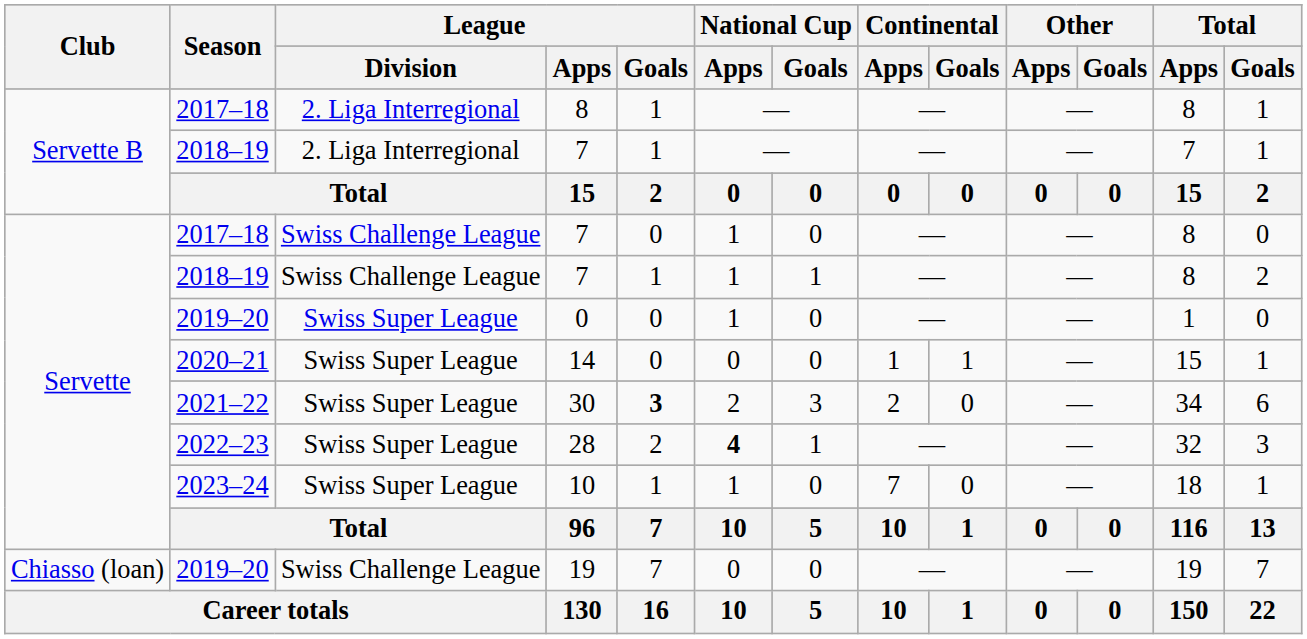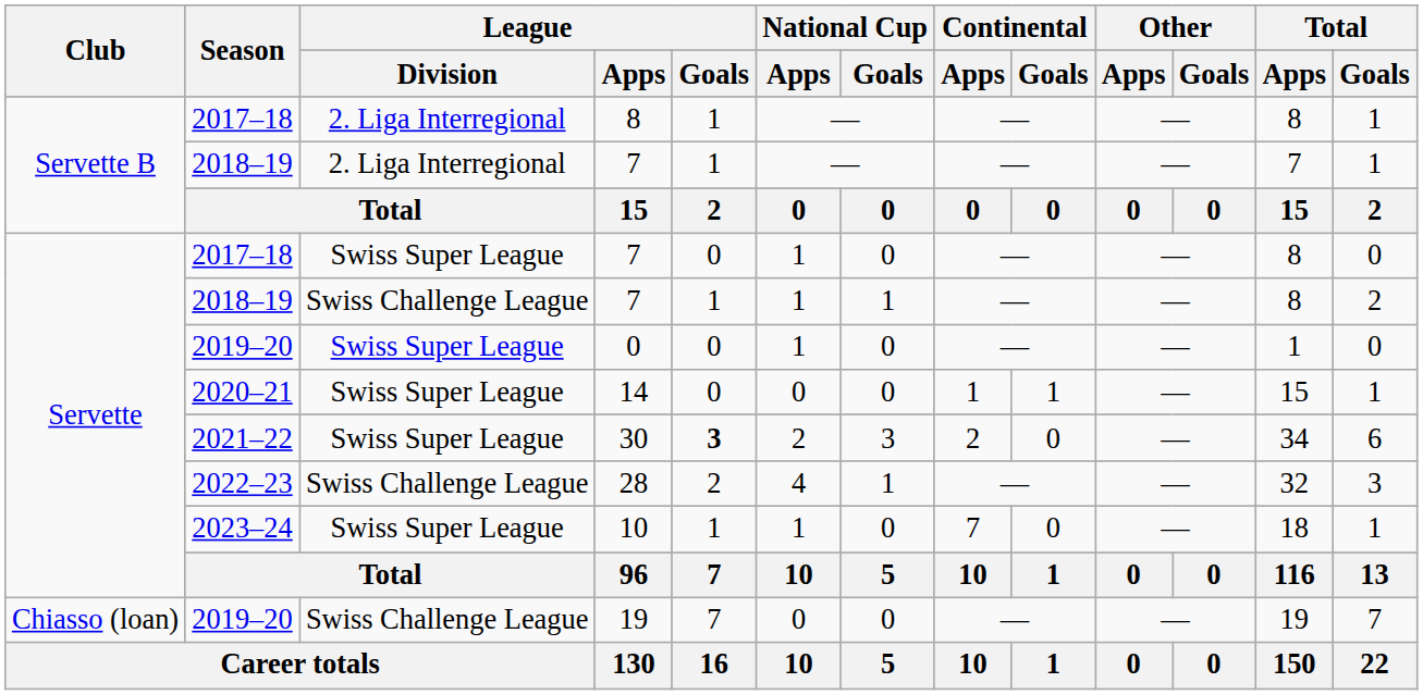2017–18 / 7 | League / Division: Swiss Challenge League -> Swiss Super League
28 | League / Division: Swiss Super League -> Swiss Challenge League
28 | National Cup / Apps: bold -> normal
